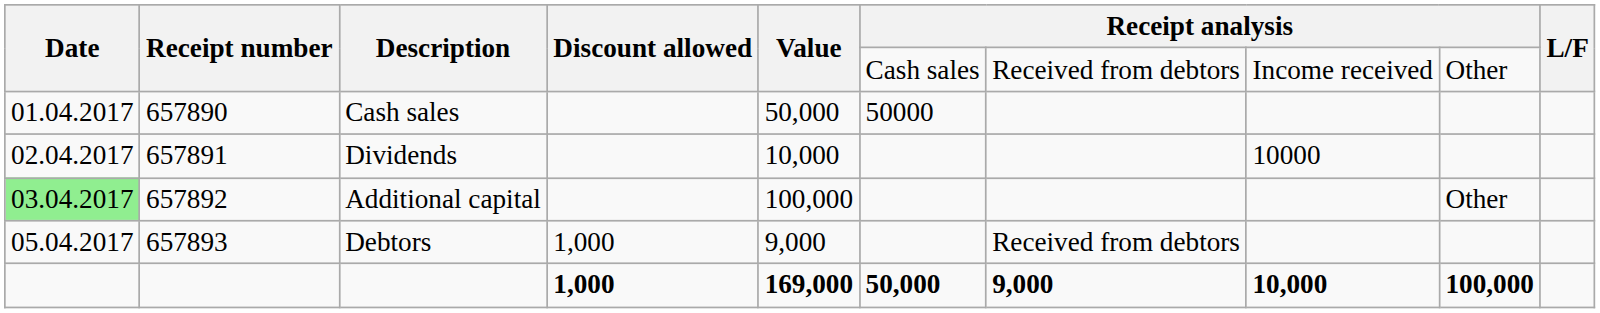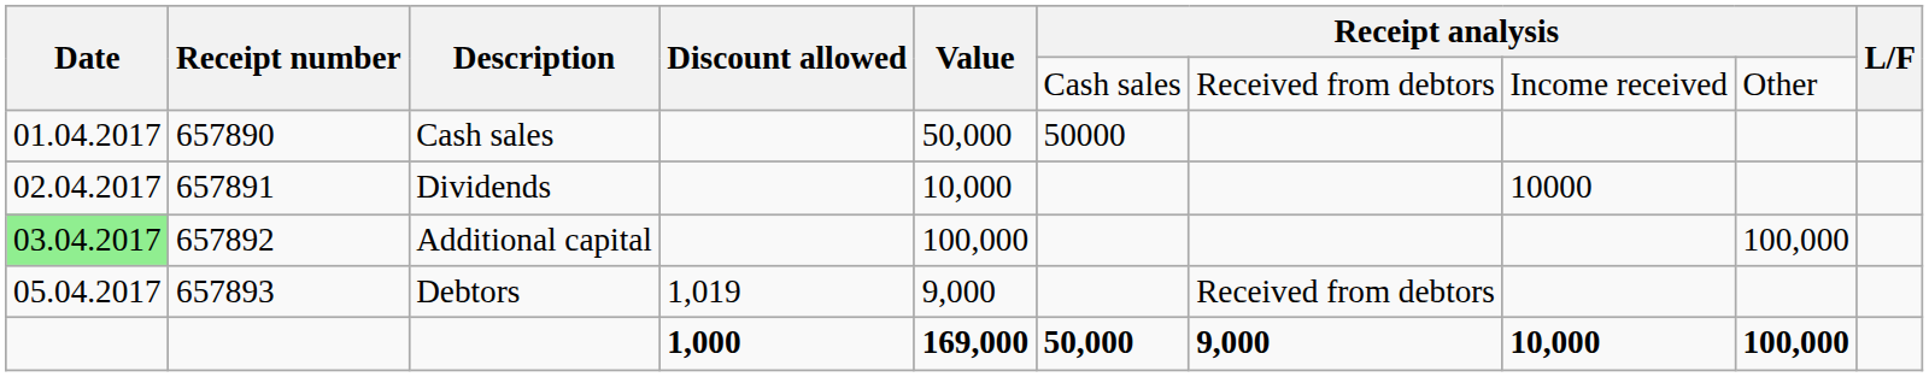Additional capital | column 9: Other -> 100,000
Debtors | Discount allowed: 1,000 -> 1,019
